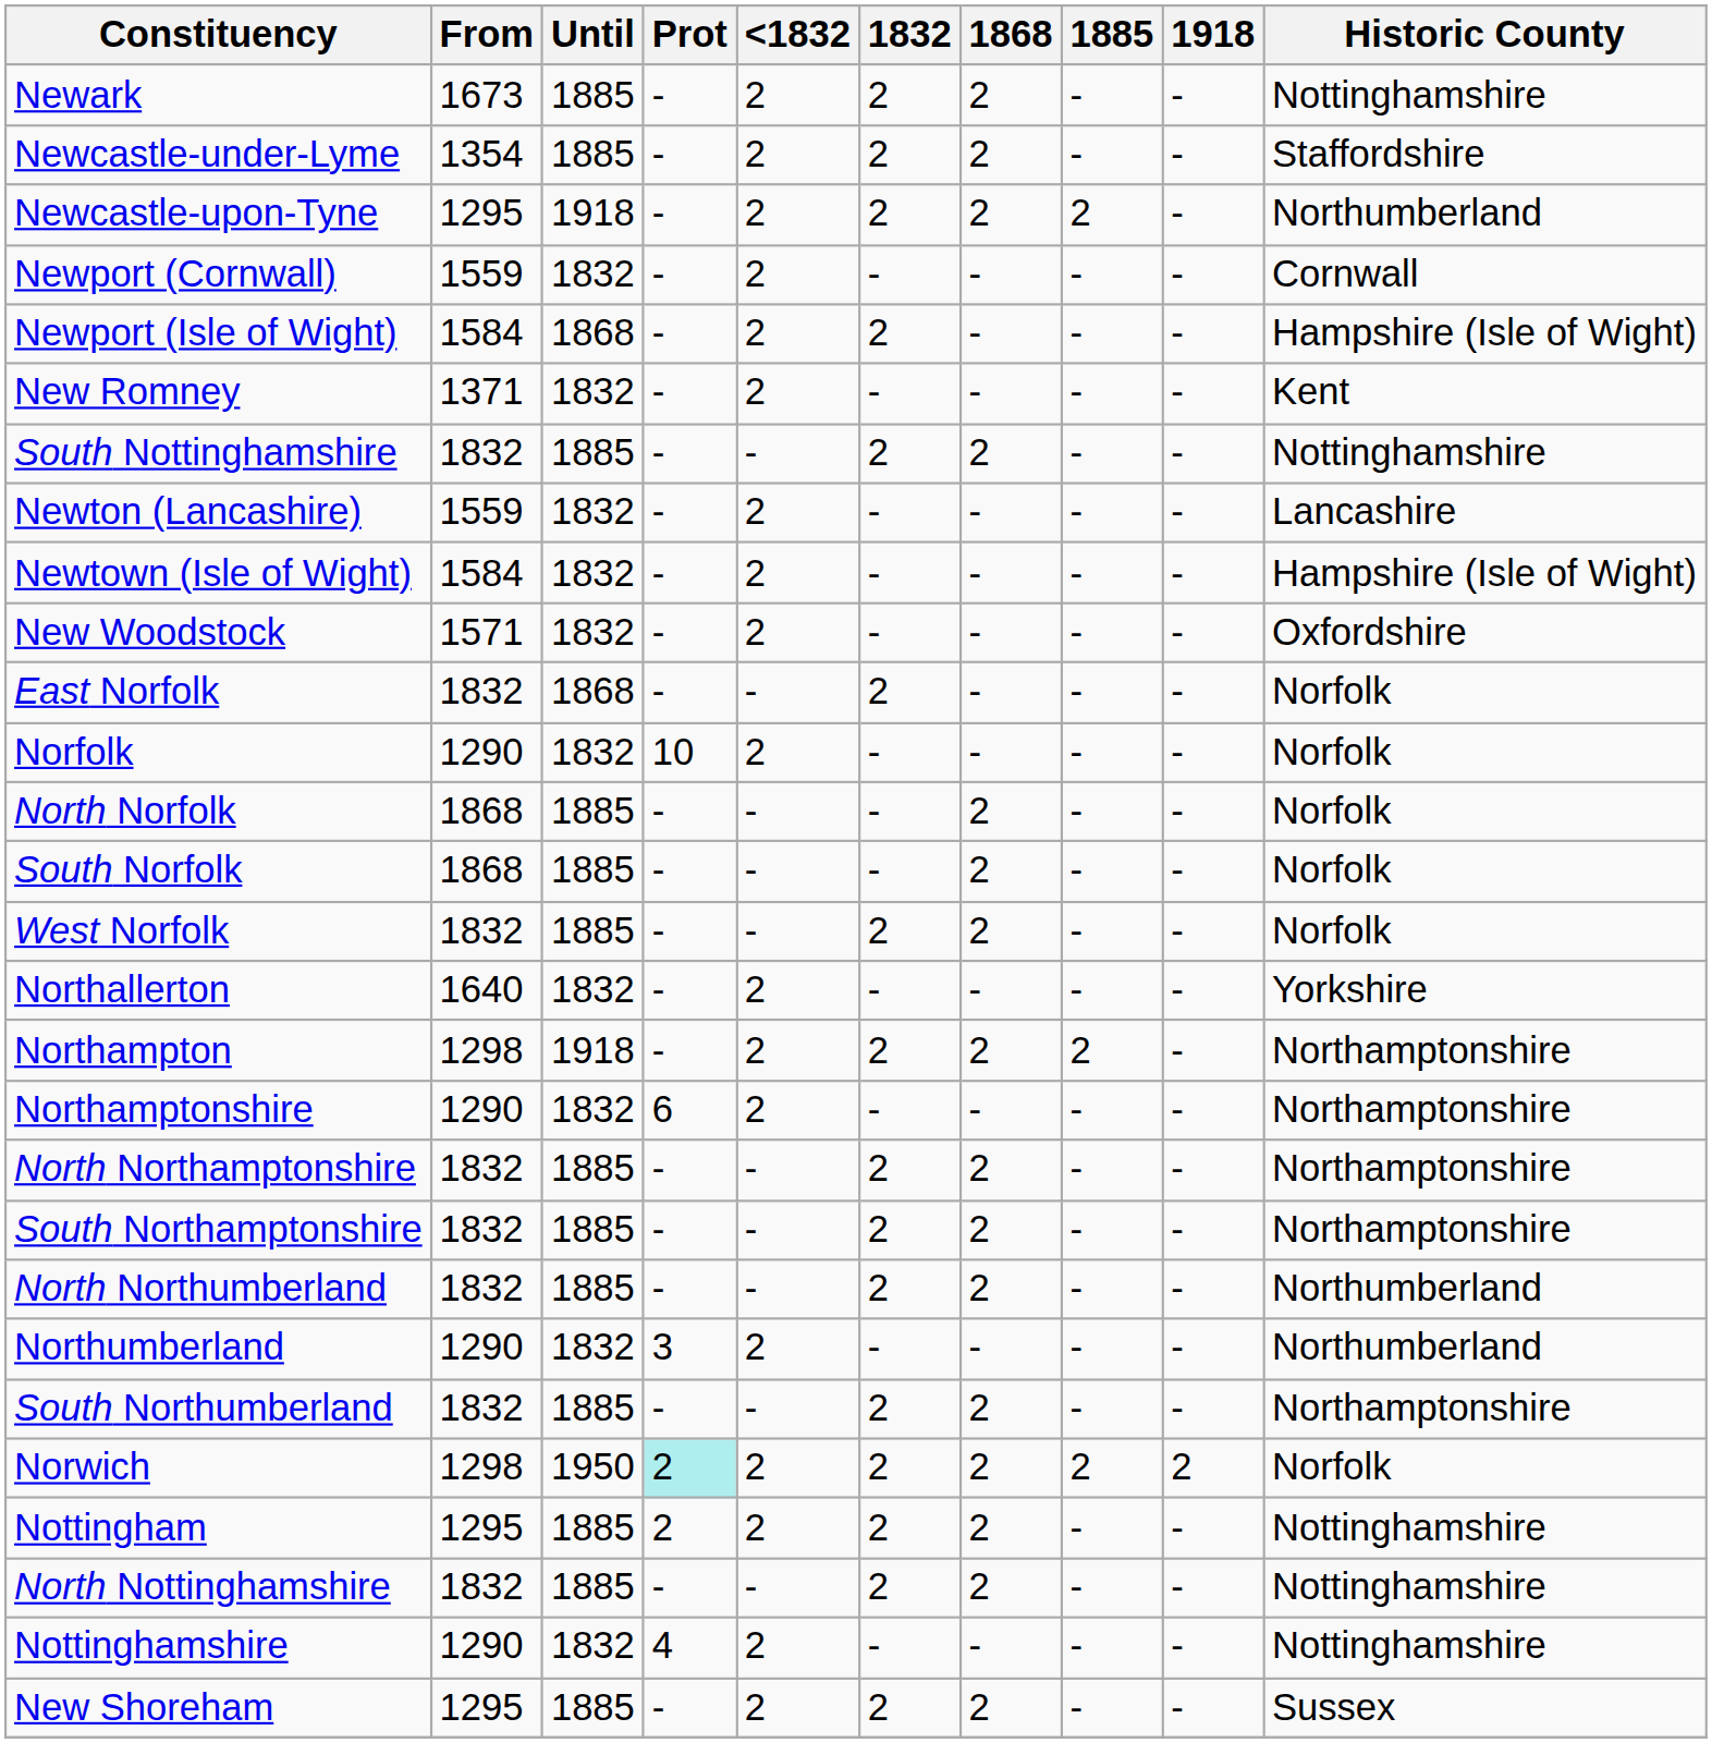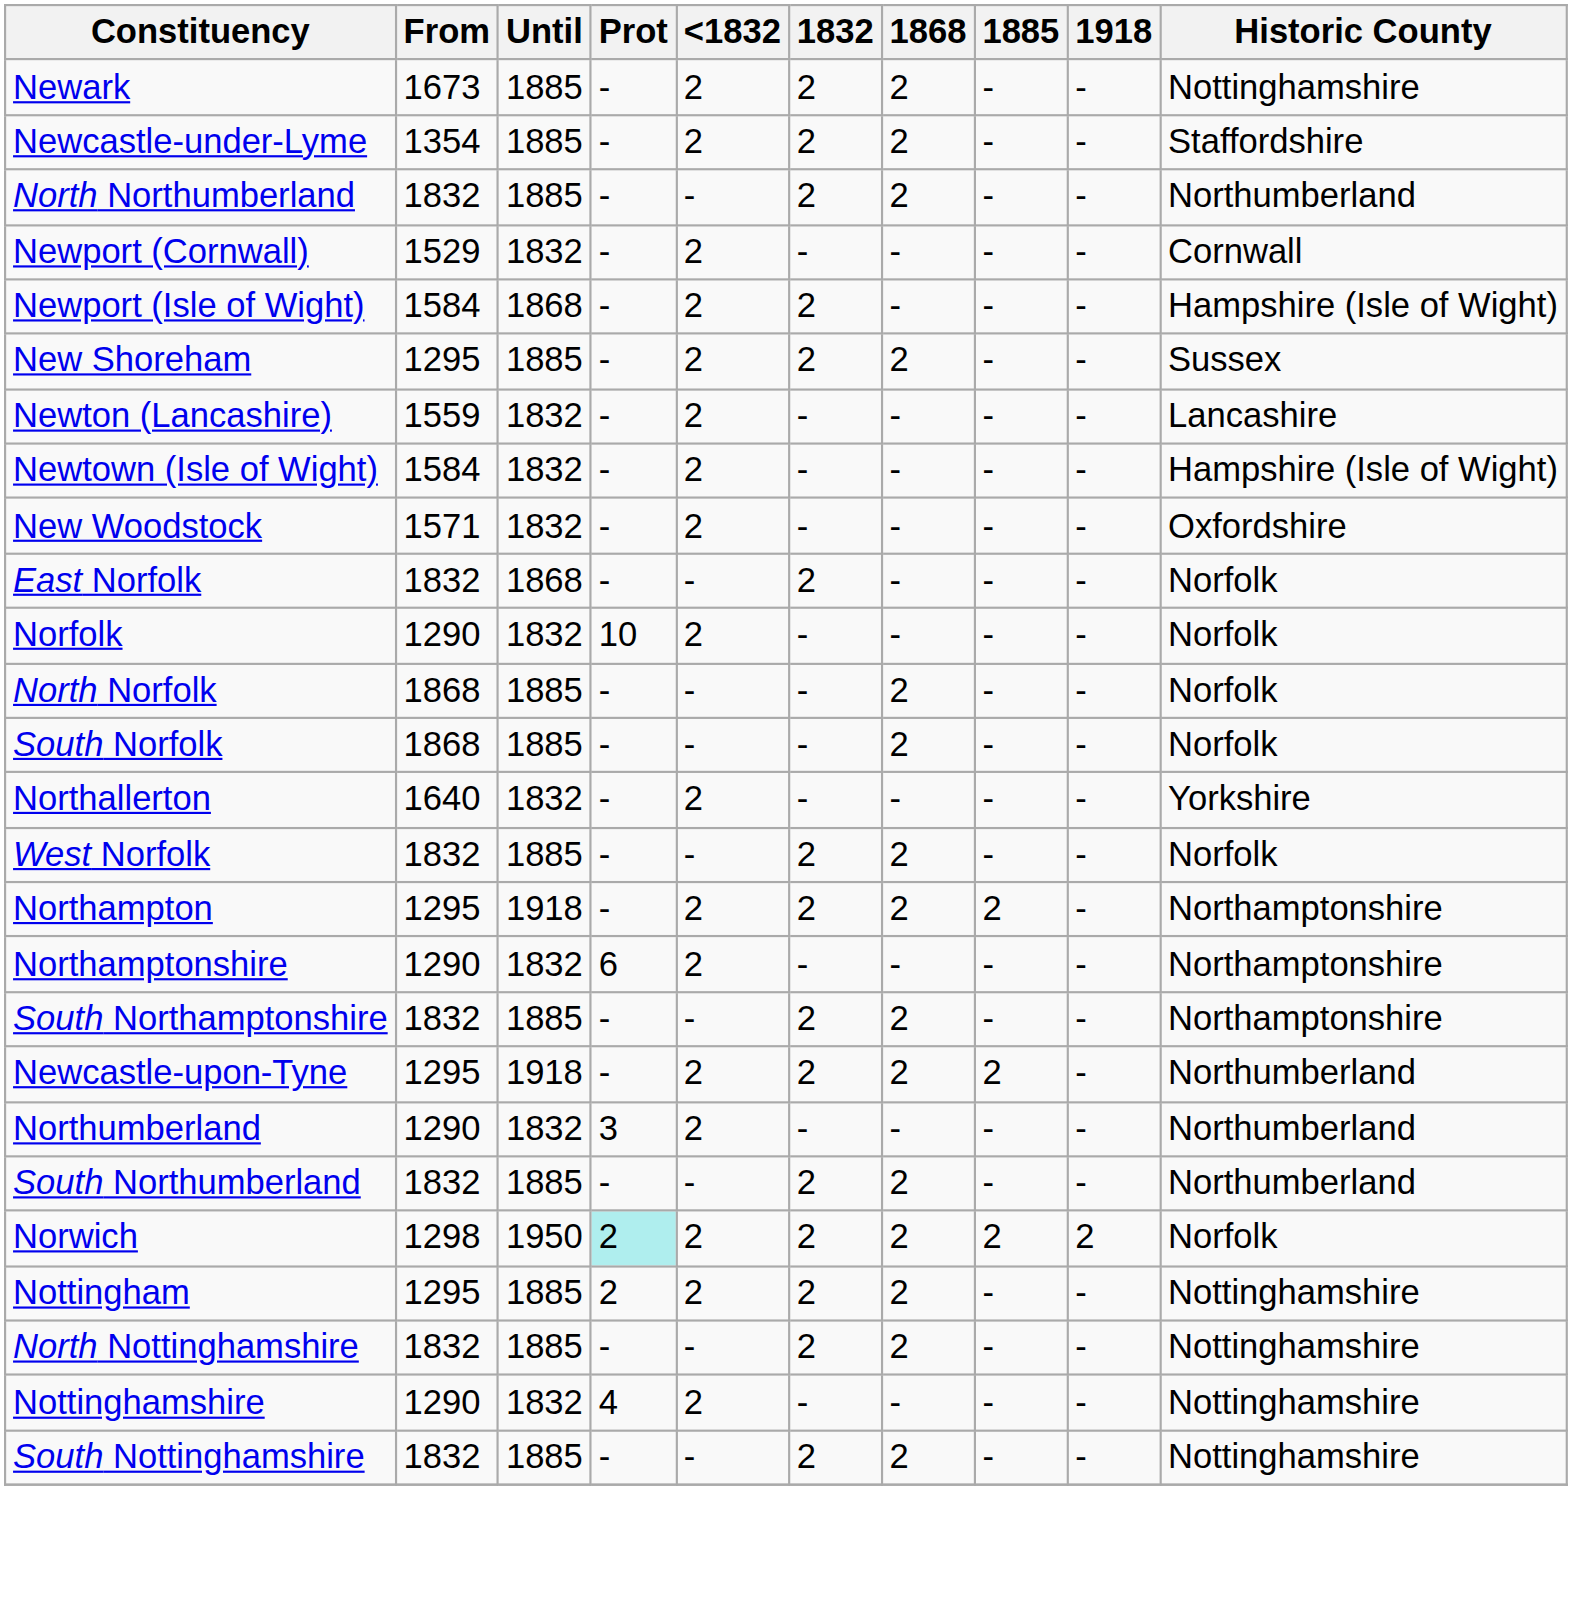rows swapped: Newcastle-upon-Tyne <-> North Northumberland
Newport (Cornwall) | From: 1559 -> 1529
- row: New Romney | 1371 | 1832 | - | 2 | - | - | - | - | Kent
rows swapped: New Shoreham <-> South Nottinghamshire
rows swapped: West Norfolk <-> Northallerton
Northampton | From: 1298 -> 1295
- row: North Northamptonshire | 1832 | 1885 | - | - | 2 | 2 | - | - | Northamptonshire
South Northumberland | Historic County: Northamptonshire -> Northumberland
